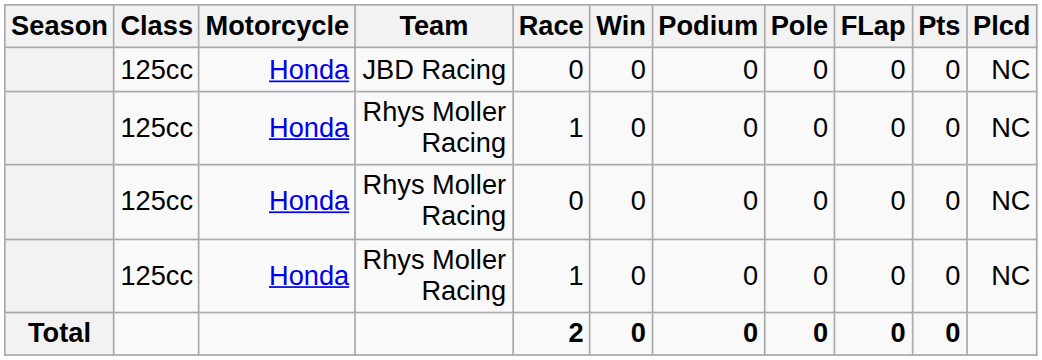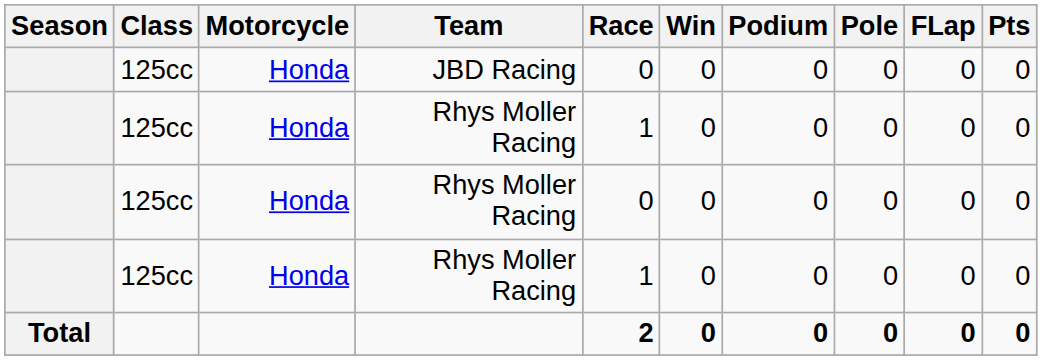- column: Plcd | NC | NC | NC | NC
